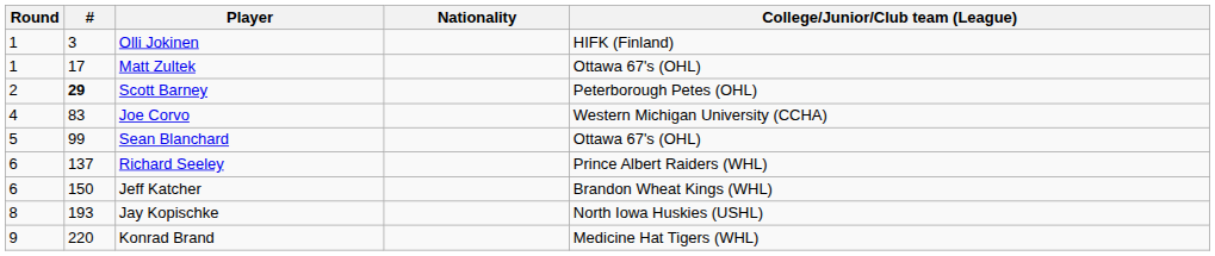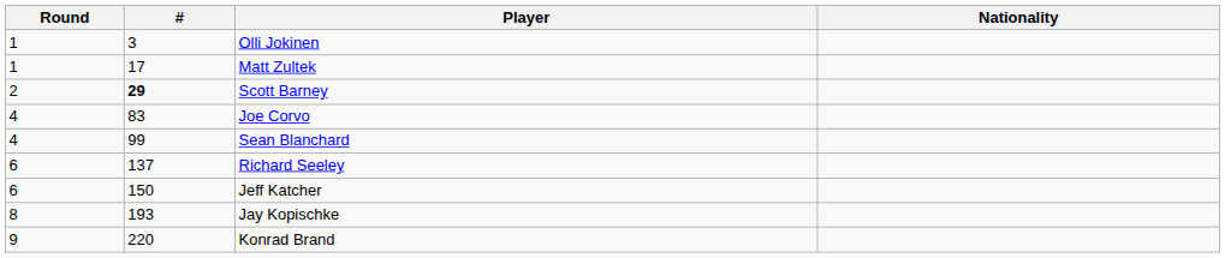- column: College/Junior/Club team (League) | HIFK (Finland) | Ottawa 67's (OHL) | Peterborough Petes (OHL) | Western Michigan University (CCHA) | Ottawa 67's (OHL) | Prince Albert Raiders (WHL) | Brandon Wheat Kings (WHL) | North Iowa Huskies (USHL) | Medicine Hat Tigers (WHL)
Sean Blanchard | Round: 5 -> 4
